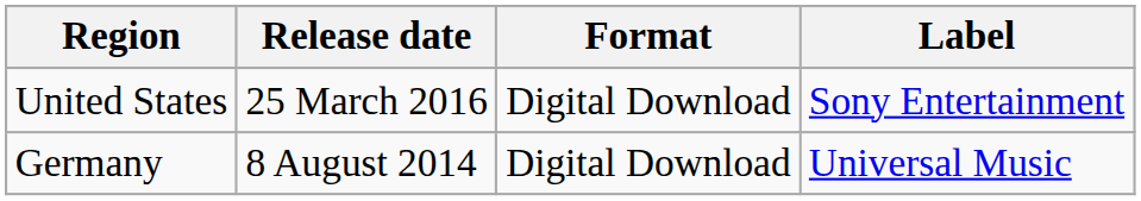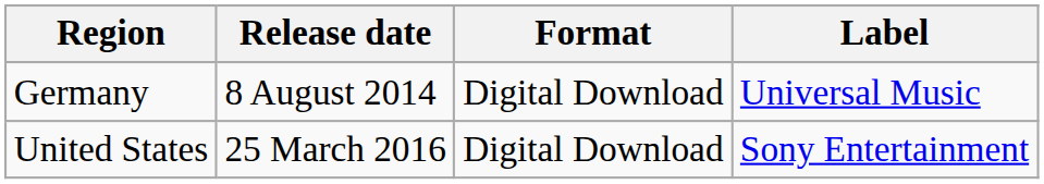rows swapped: Germany <-> United States
